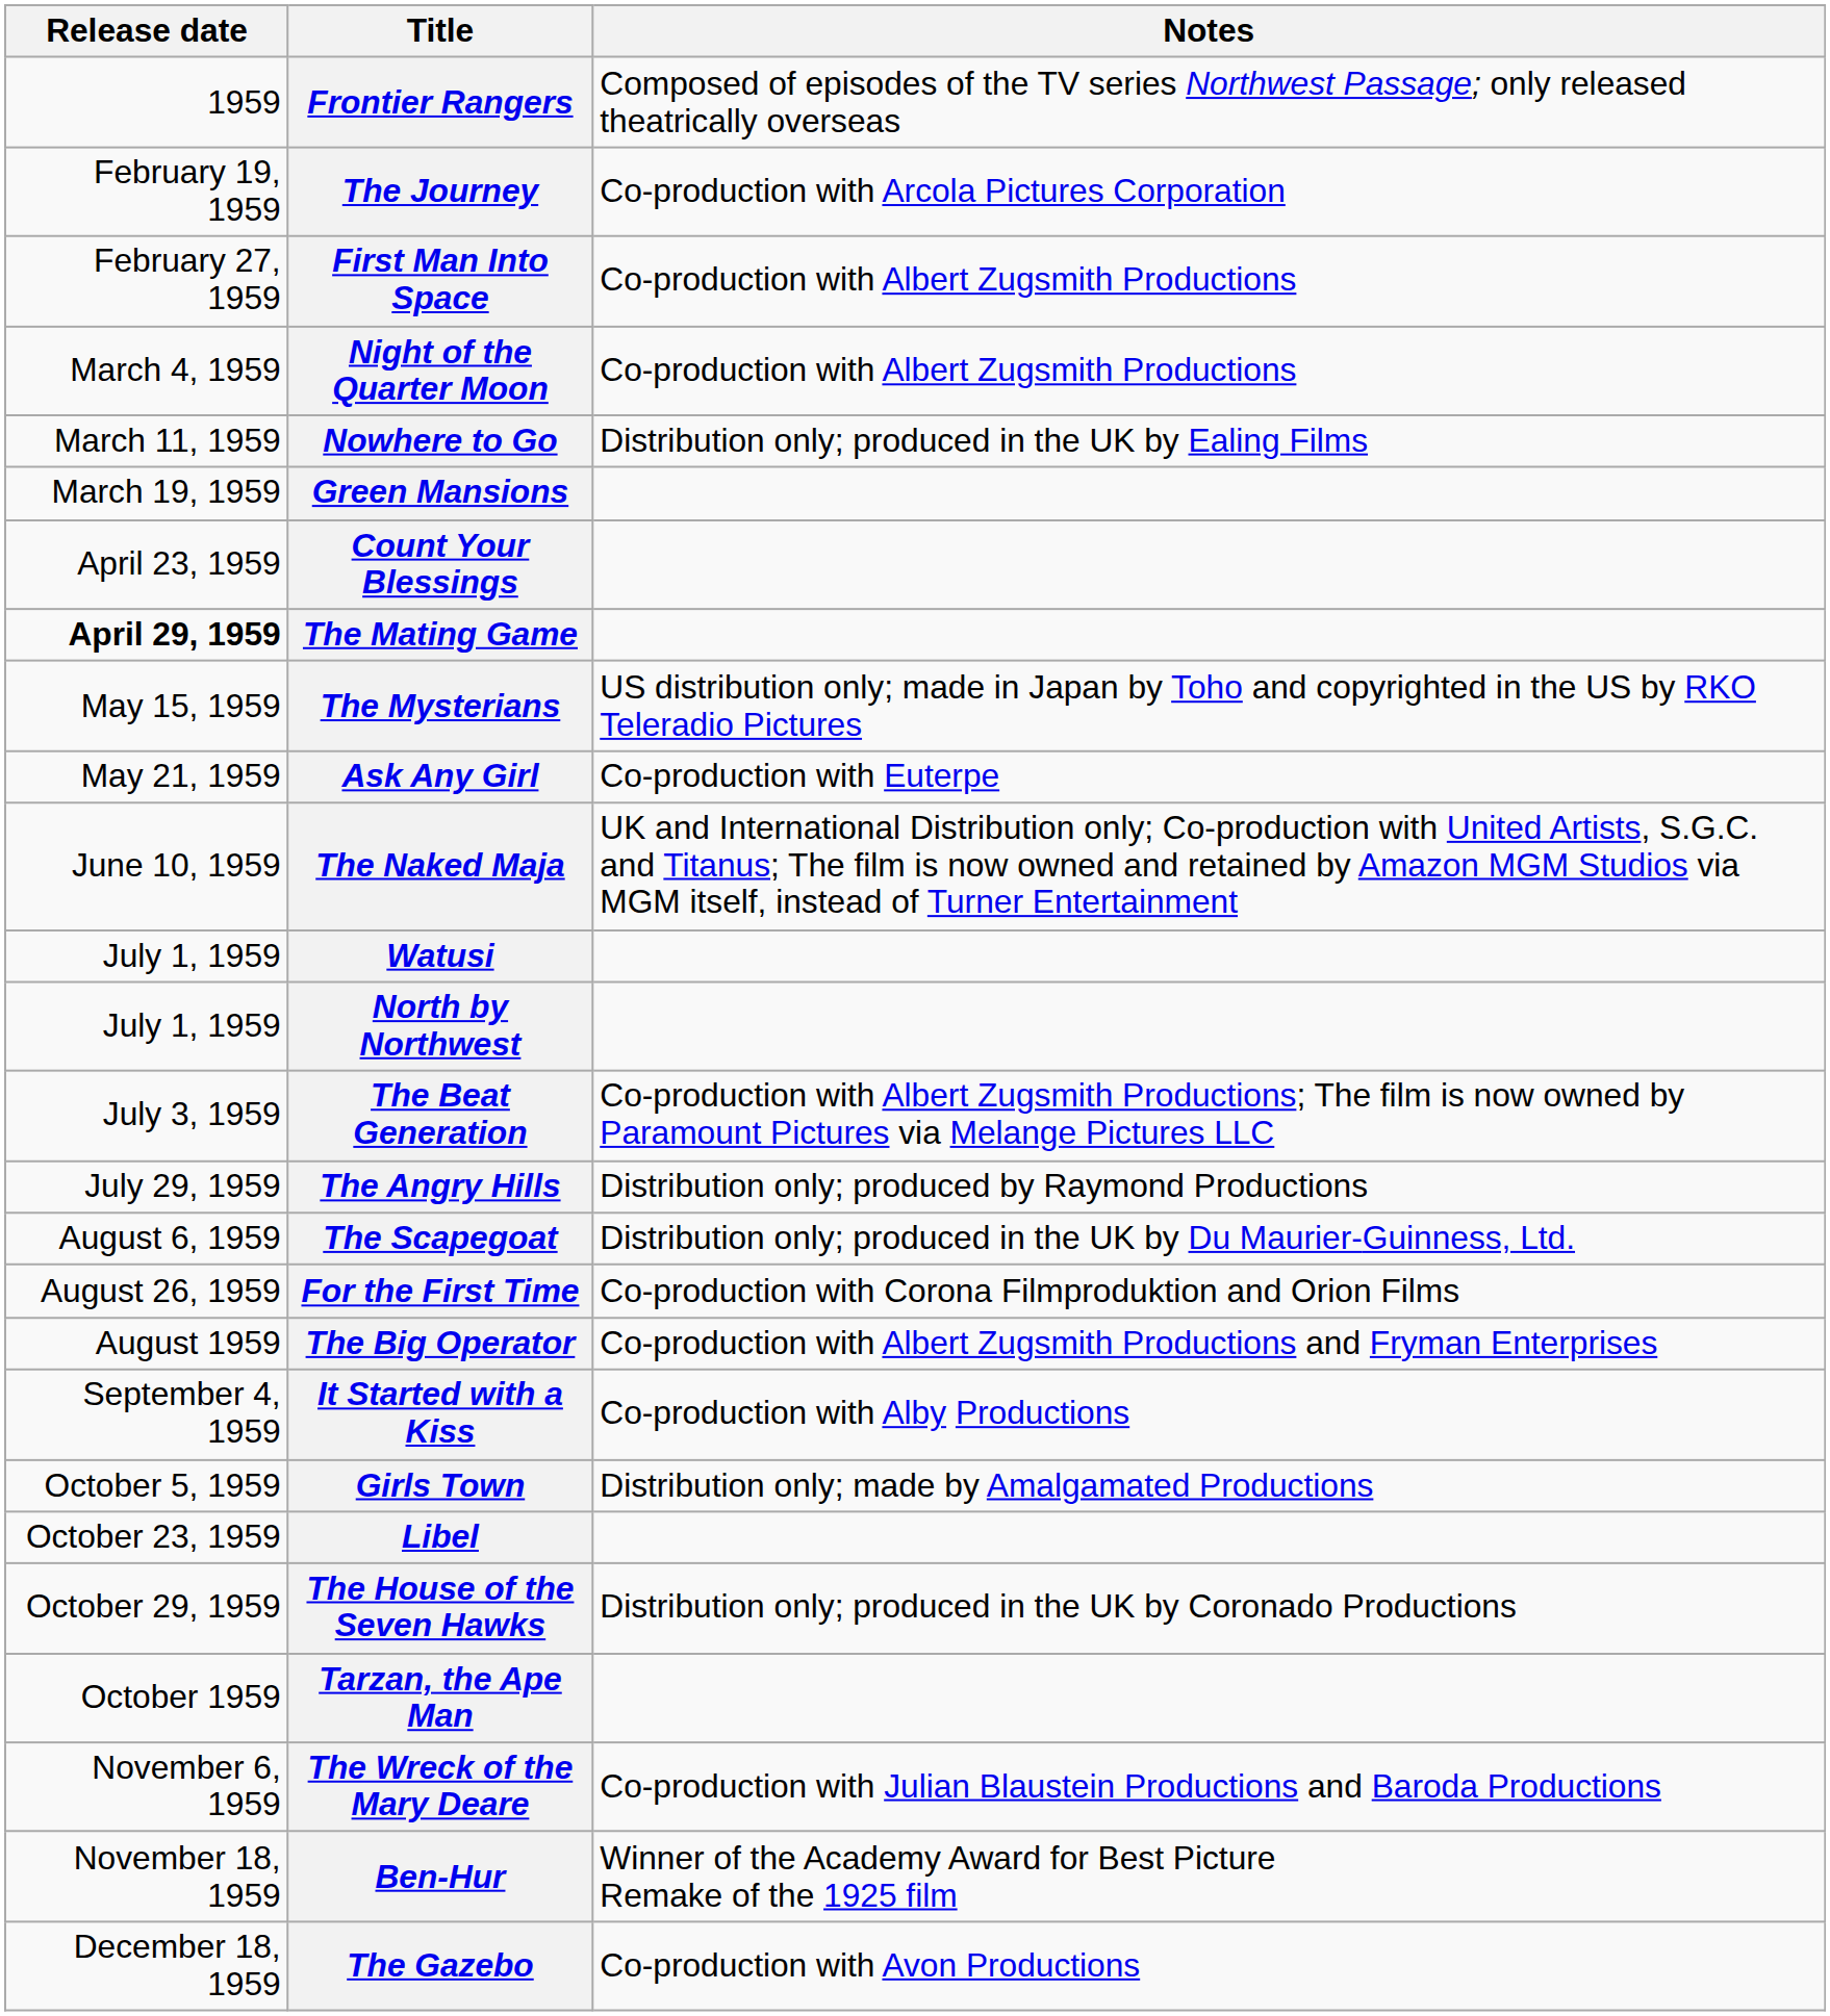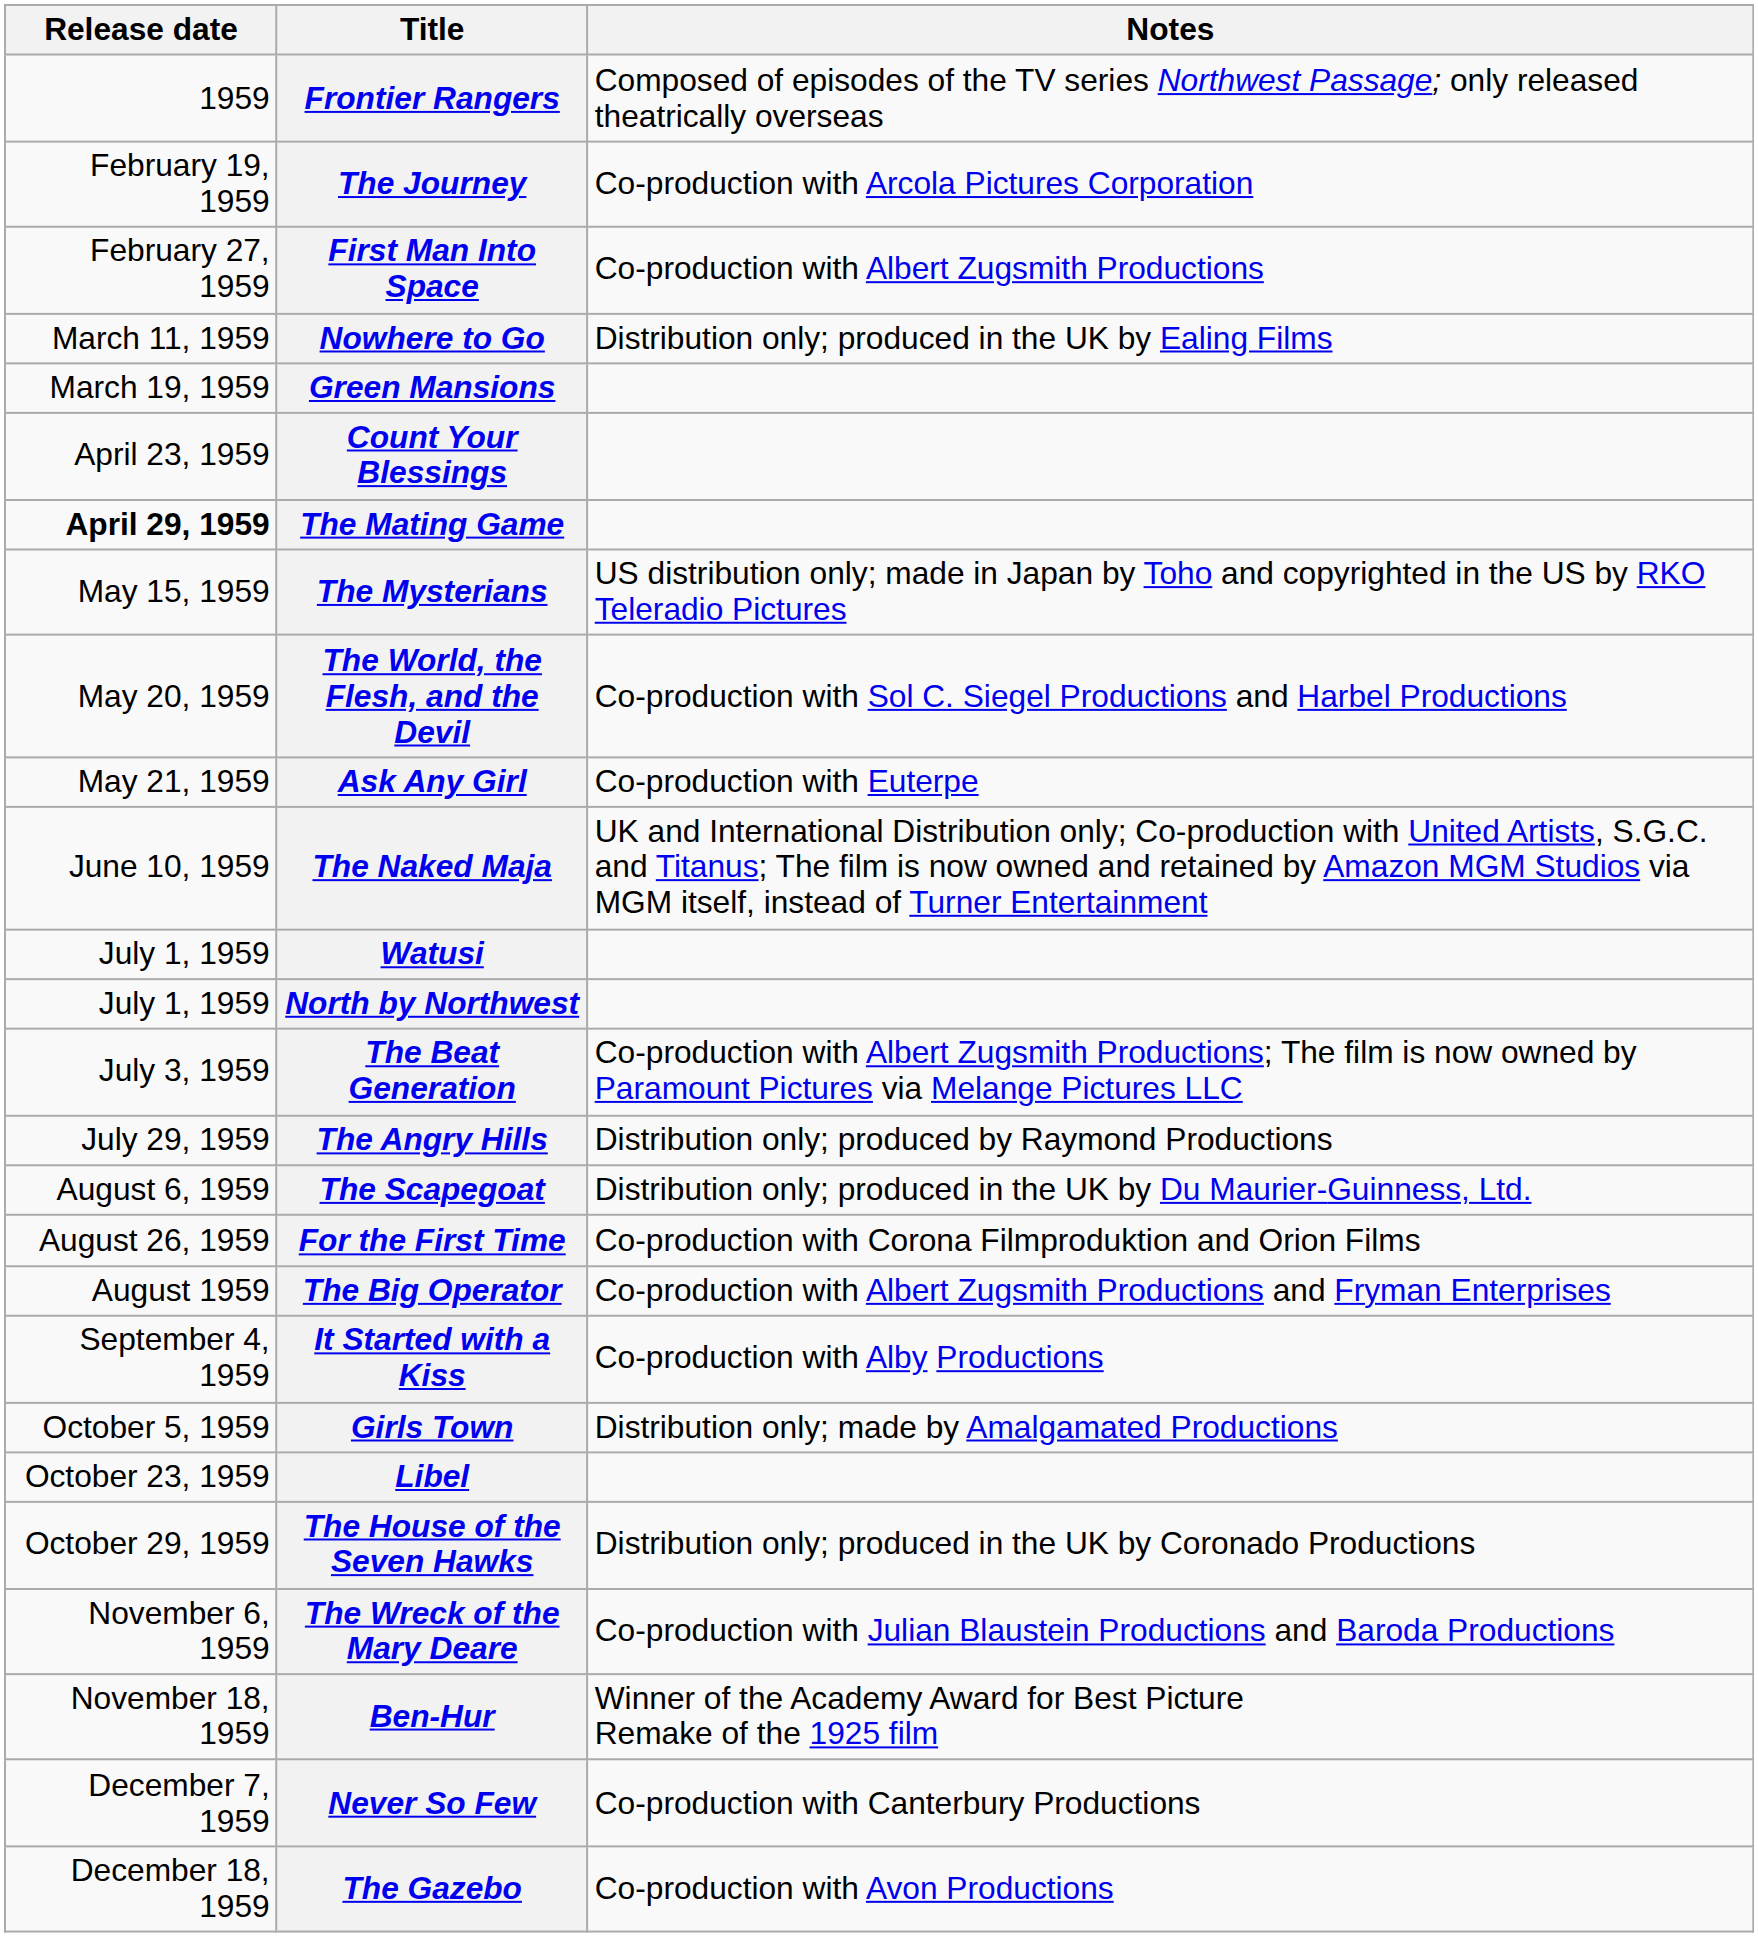- row: March 4, 1959 | Night of the Quarter Moon | Co-production with Albert Zugsmith Productions
+ row: May 20, 1959 | The World, the Flesh, and the Devil | Co-production with Sol C. Siegel Productions and Harbel Productions
- row: October 1959 | Tarzan, the Ape Man
+ row: December 7, 1959 | Never So Few | Co-production with Canterbury Productions
